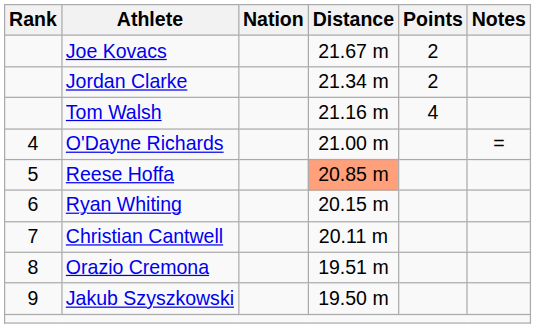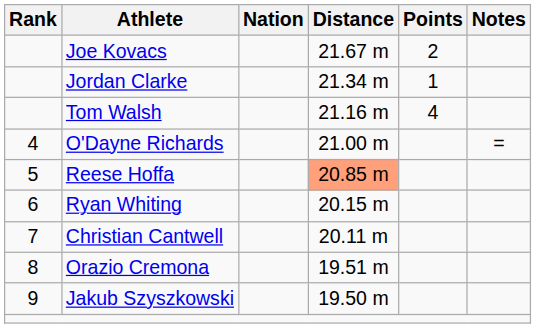Jordan Clarke | Points: 2 -> 1
